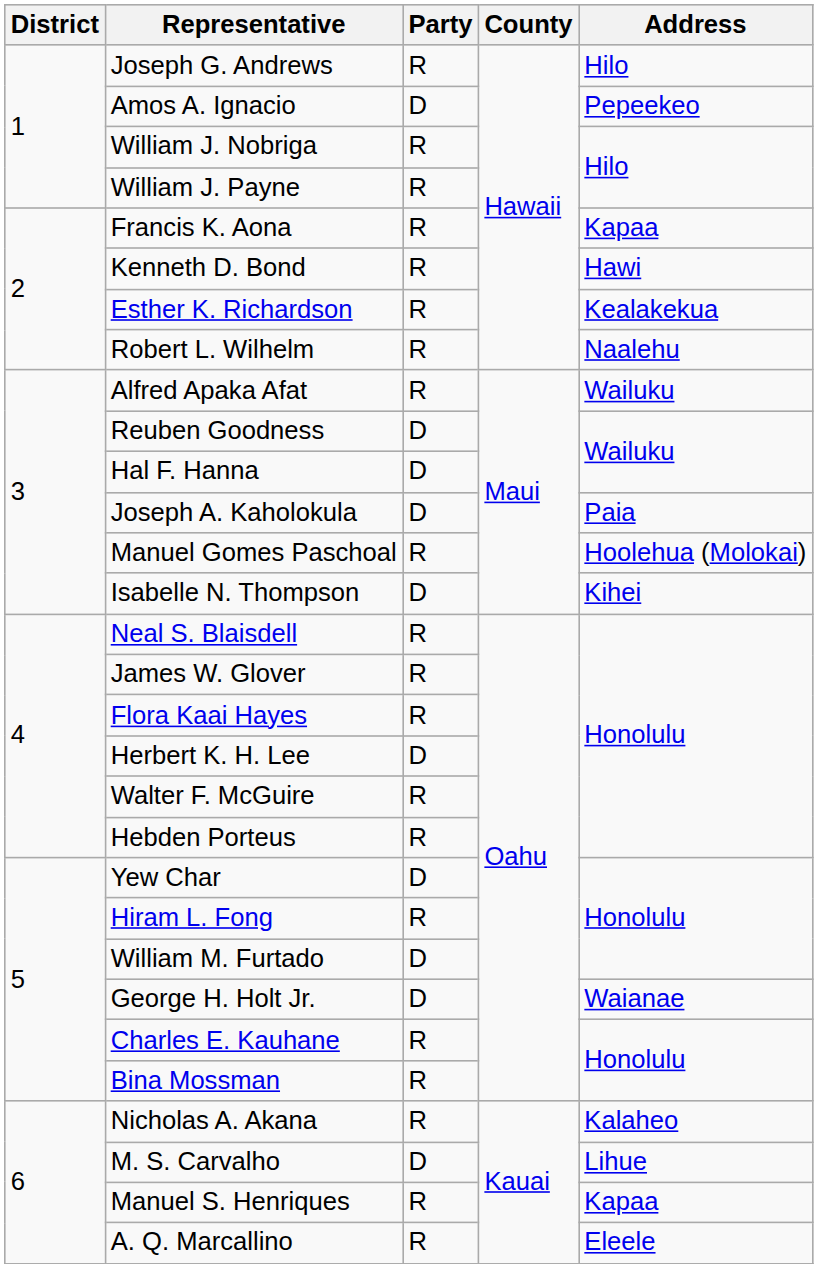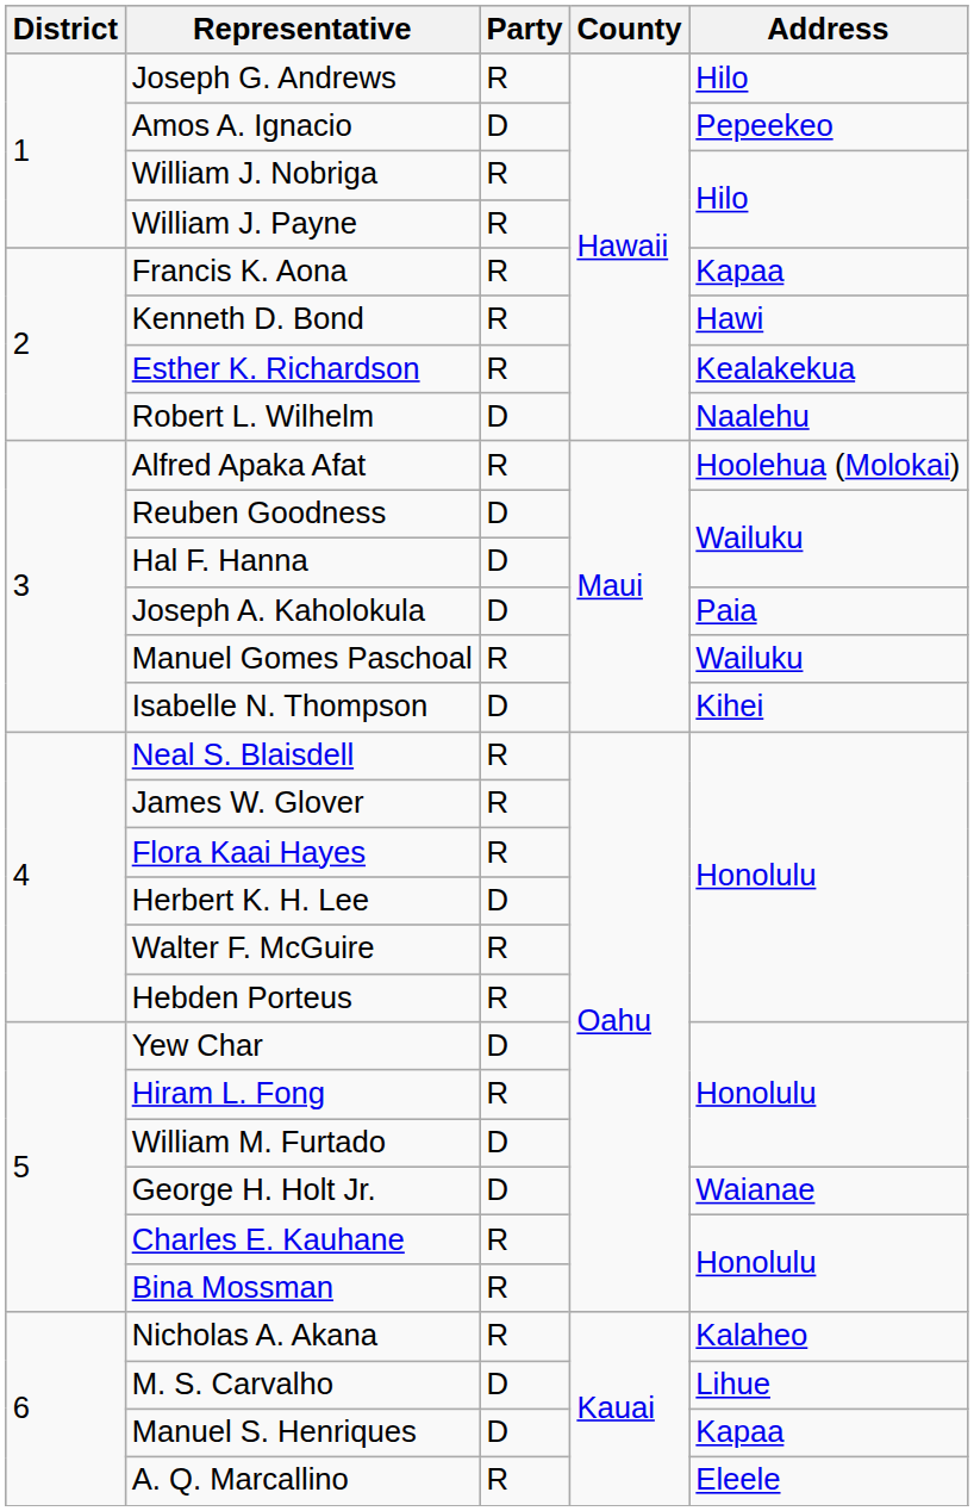Robert L. Wilhelm | Party: R -> D
Alfred Apaka Afat | Address: Wailuku -> Hoolehua (Molokai)
Manuel Gomes Paschoal | Address: Hoolehua (Molokai) -> Wailuku
Manuel S. Henriques | Party: R -> D
